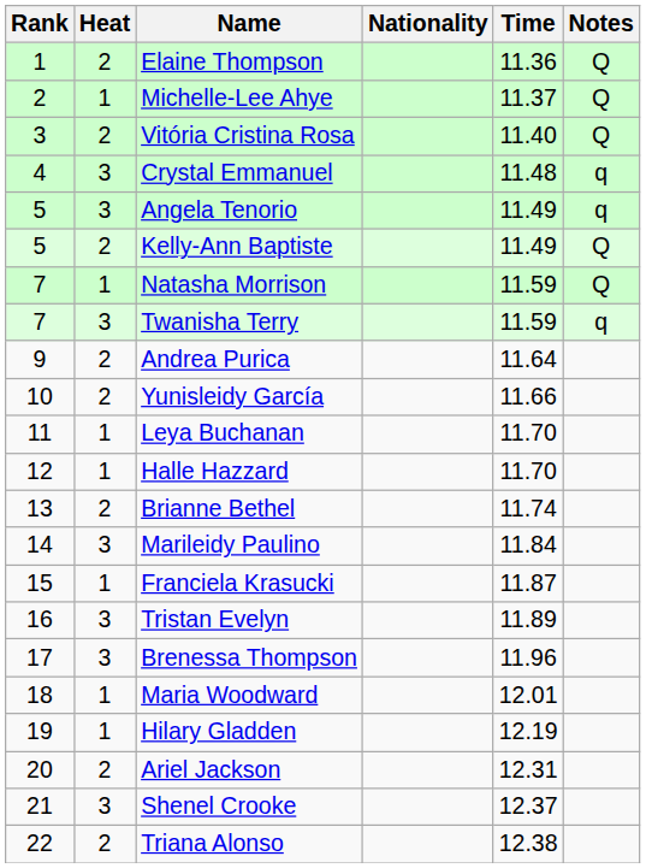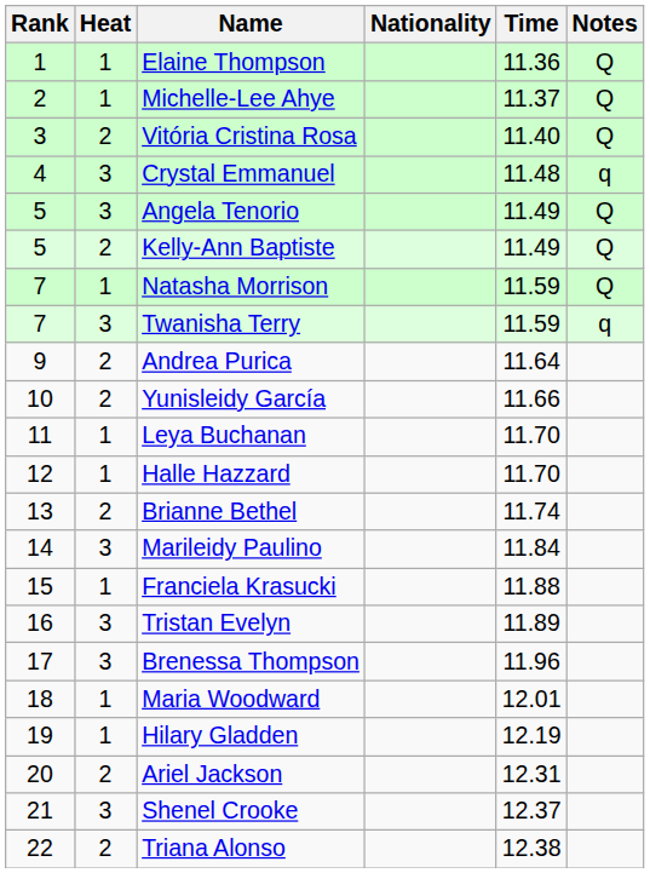Elaine Thompson | Heat: 2 -> 1
Angela Tenorio | Notes: q -> Q
Franciela Krasucki | Time: 11.87 -> 11.88
